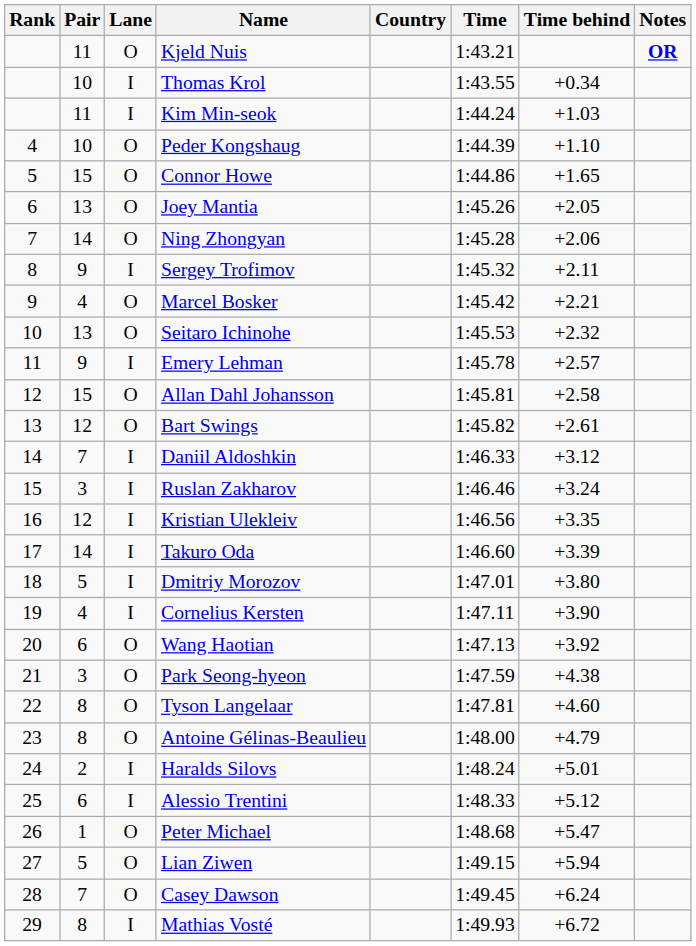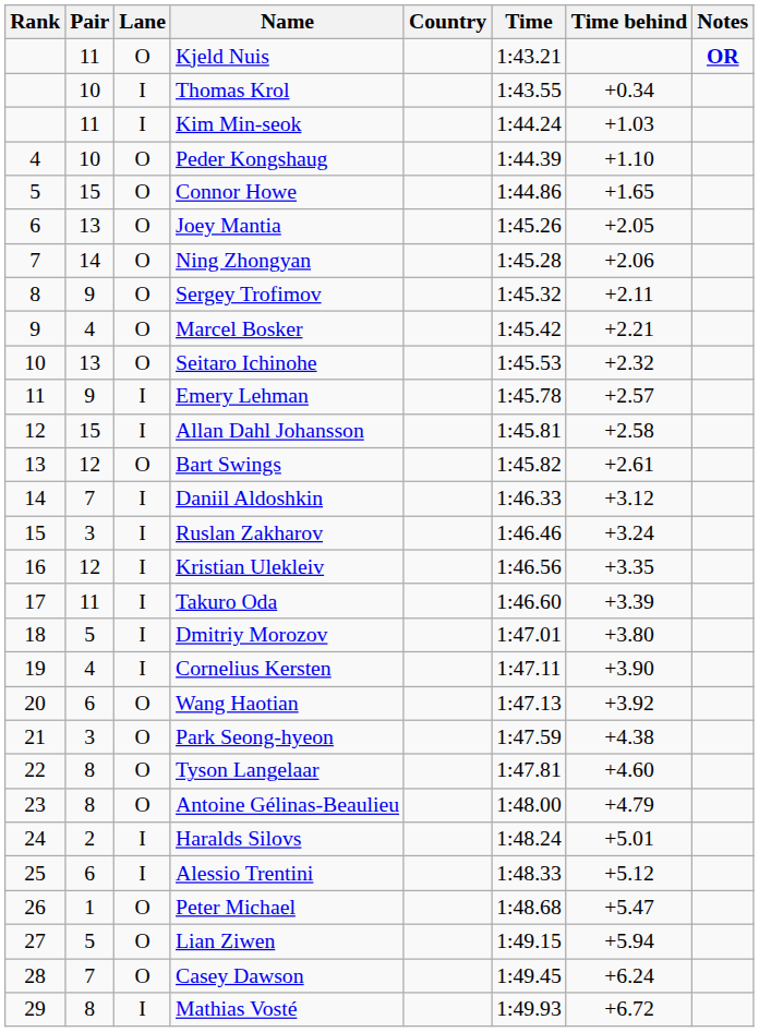Sergey Trofimov | Lane: I -> O
Allan Dahl Johansson | Lane: O -> I
Takuro Oda | Pair: 14 -> 11
